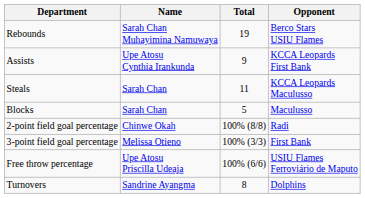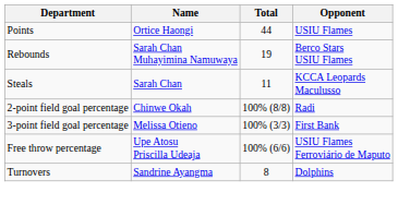+ row: Points | Ortice Haongi | 44 | USIU Flames
- row: Assists | Upe Atosu Cynthia Irankunda | 9 | KCCA Leopards First Bank
- row: Blocks | Sarah Chan | 5 | Maculusso
